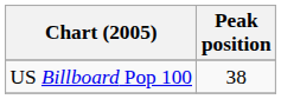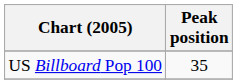US Billboard Pop 100 | Peak position: 38 -> 35
